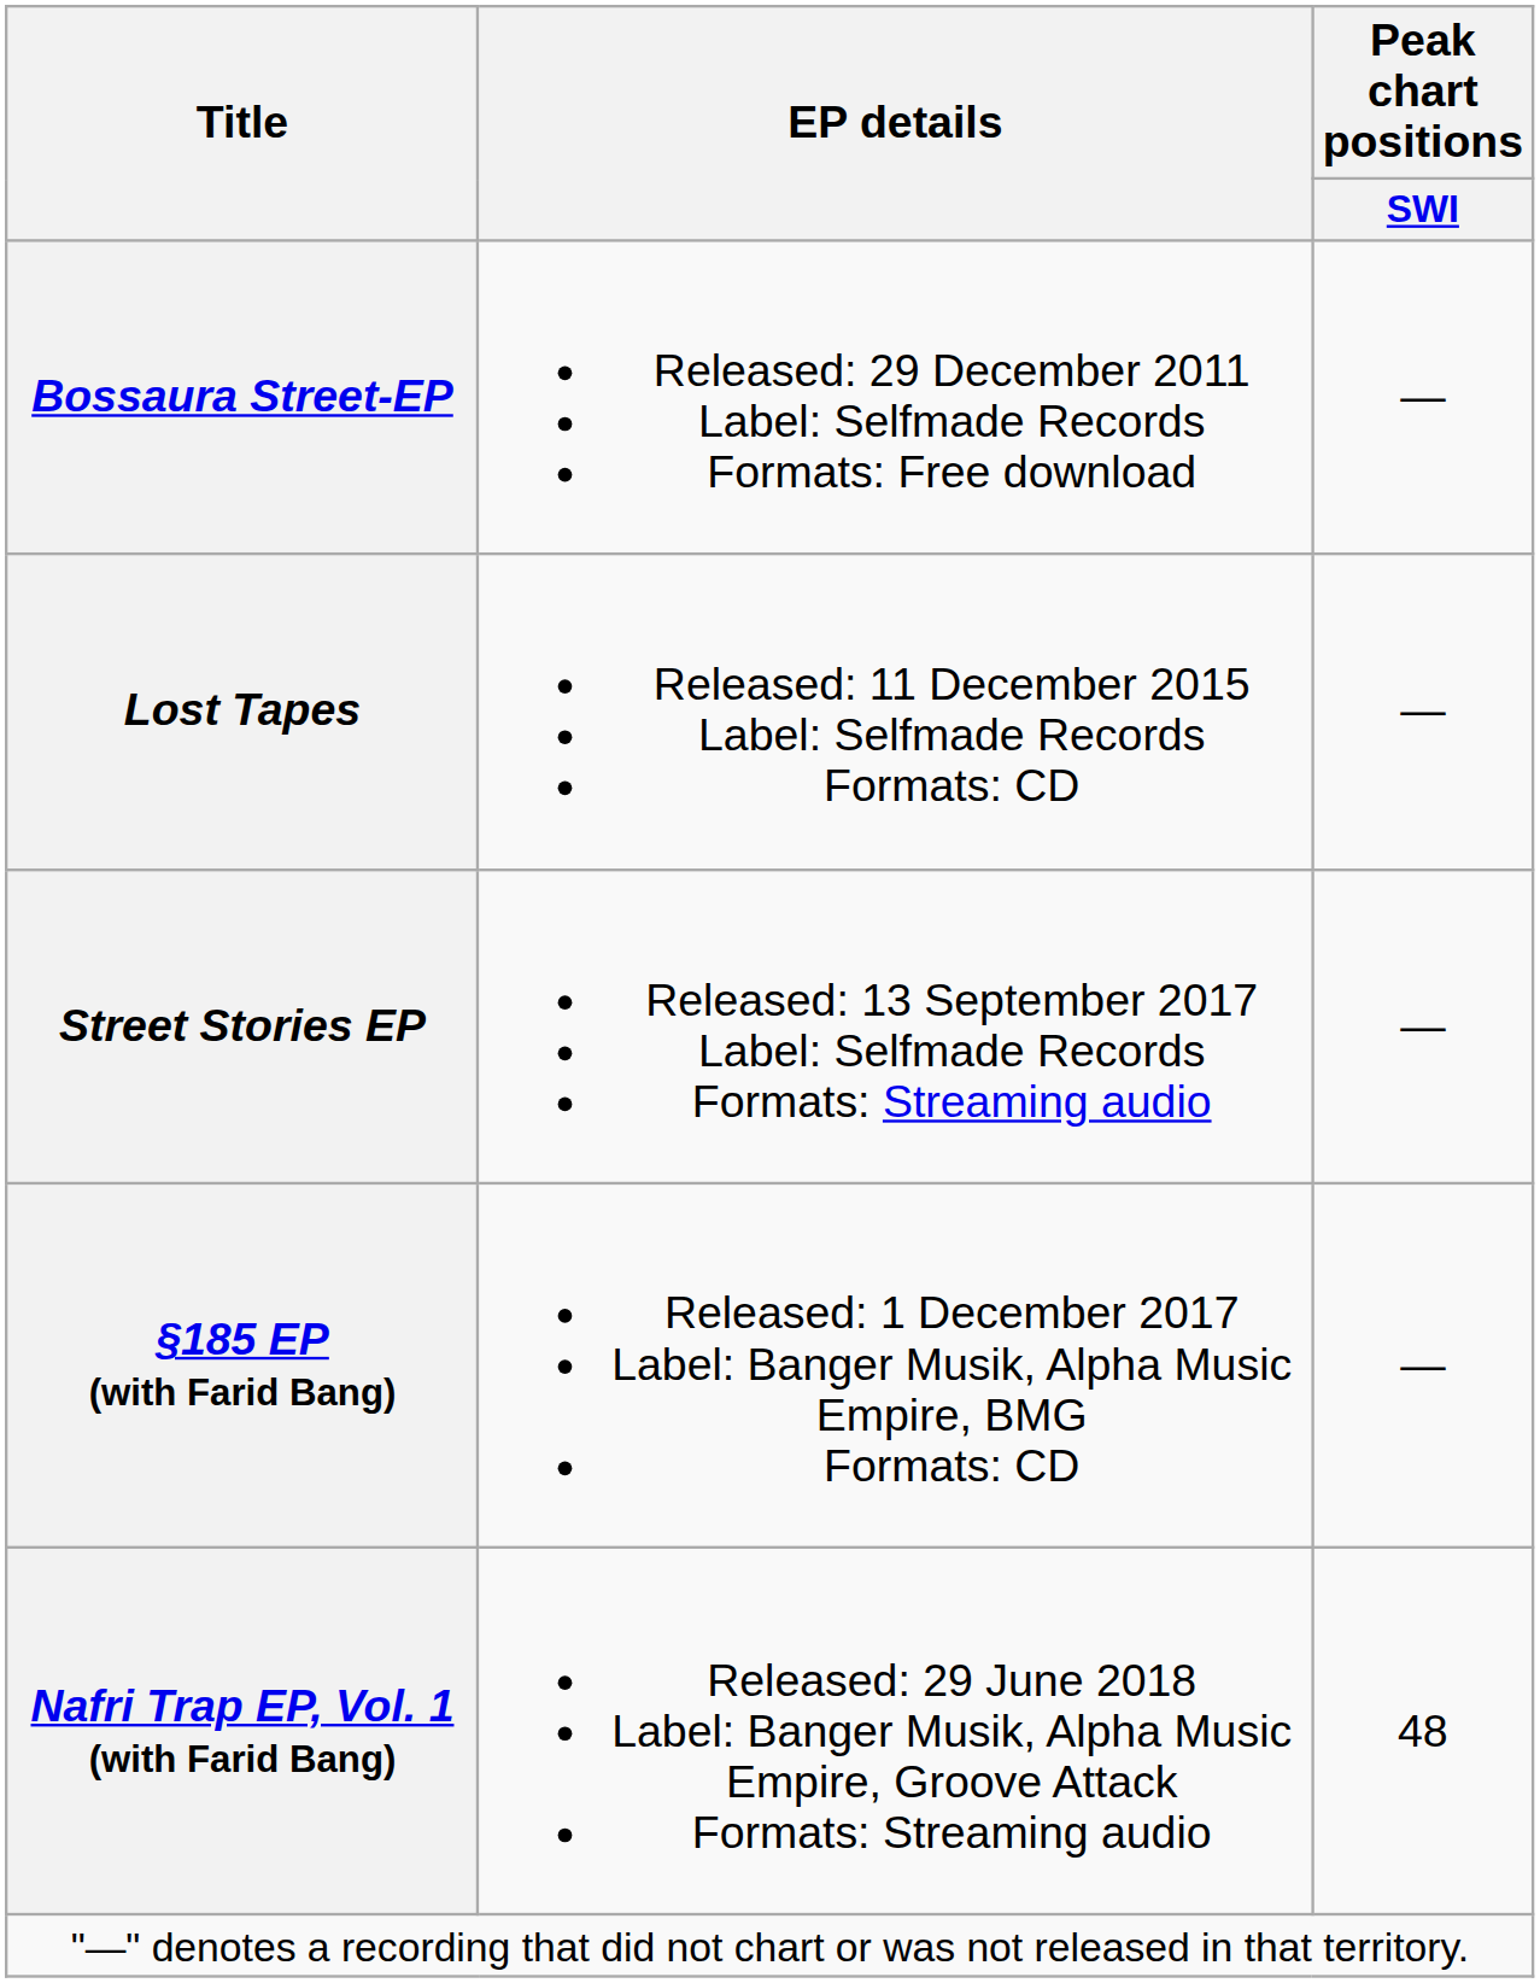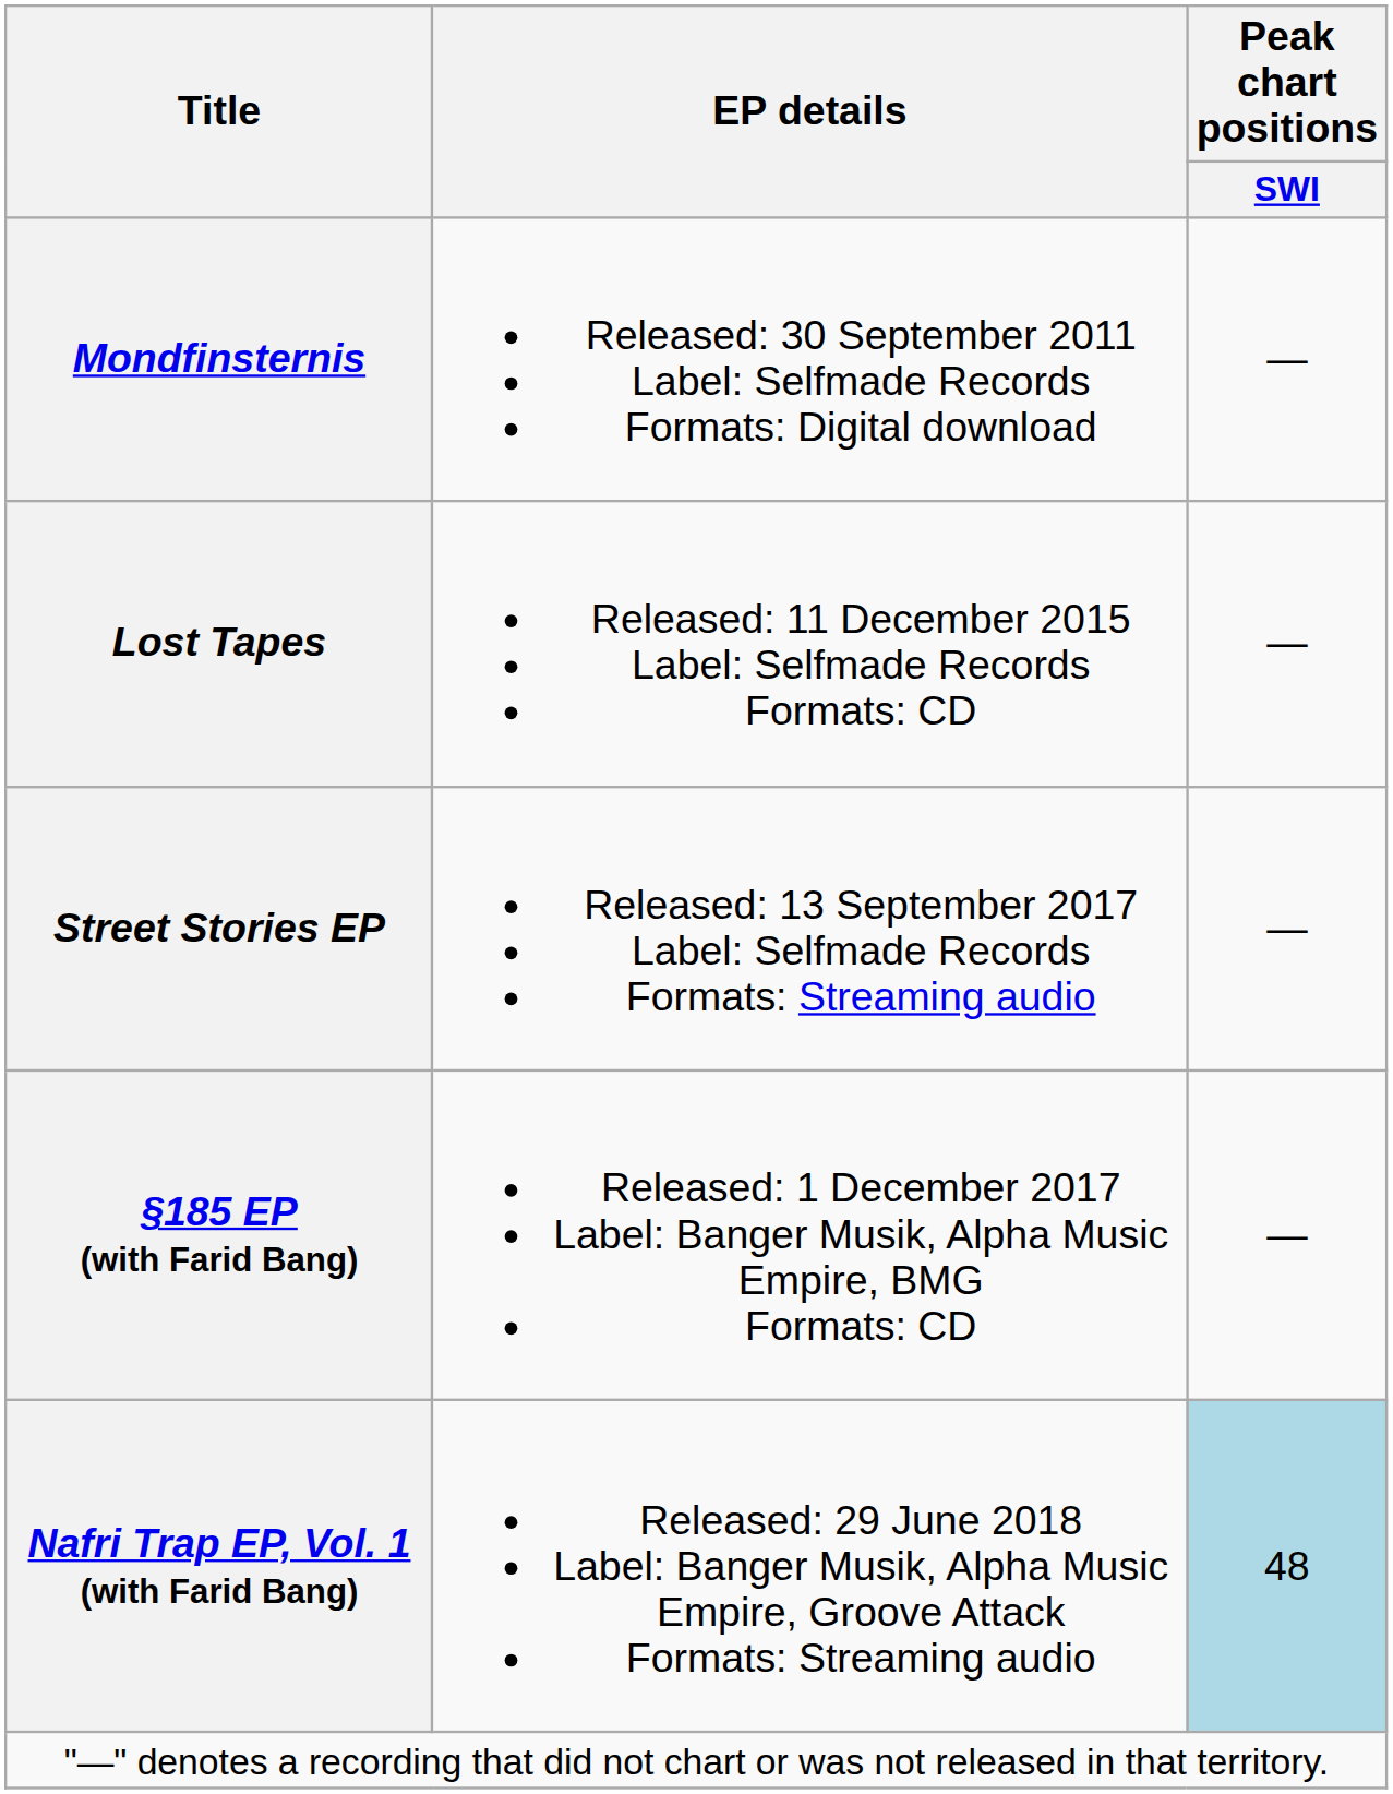+ row: Mondfinsternis | Released: 30 September 2011 Label: Selfmade Records Formats: Digital download | —
- row: Bossaura Street-EP | Released: 29 December 2011 Label: Selfmade Records Formats: Free download | —
Nafri Trap EP, Vol. 1 (with Farid Bang) | Peak chart positions / SWI: no background -> lightblue background
